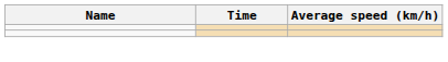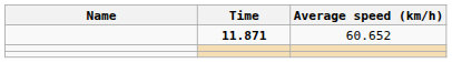+ row: 11.871 | 60.652
